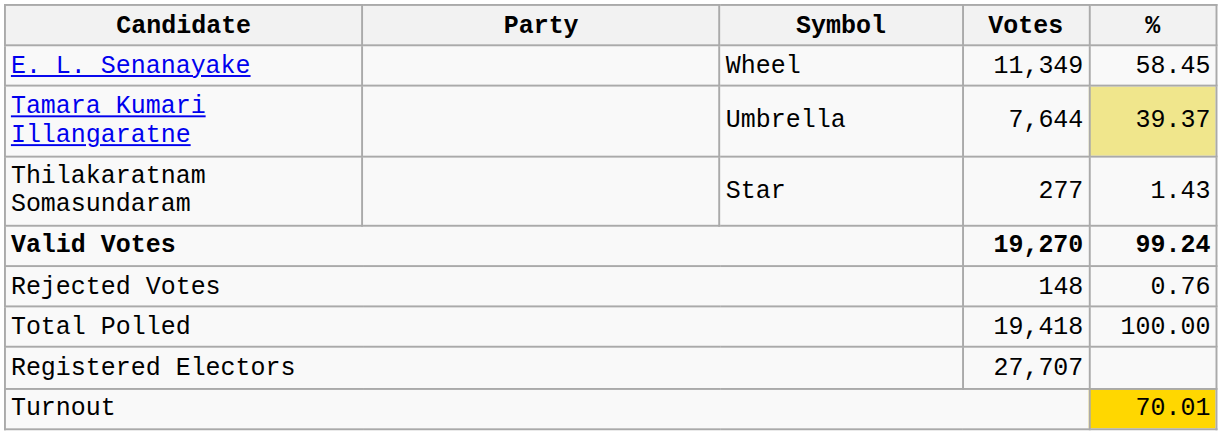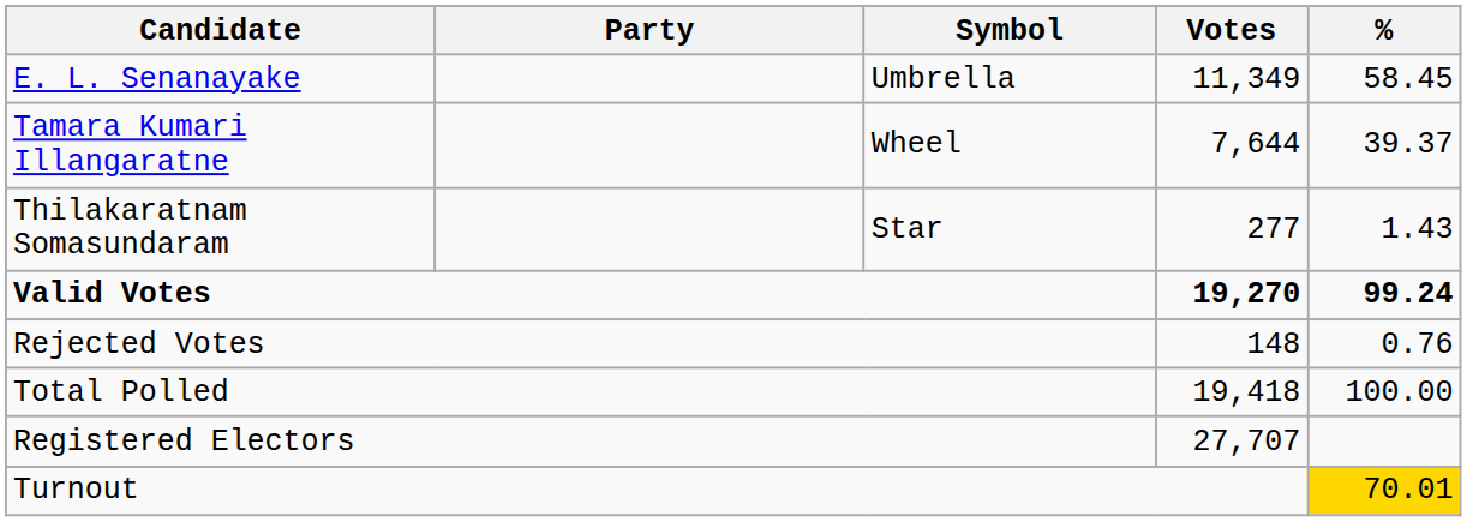E. L. Senanayake | Symbol: Wheel -> Umbrella
Tamara Kumari Illangaratne | Symbol: Umbrella -> Wheel
Tamara Kumari Illangaratne | %: khaki background -> no background
